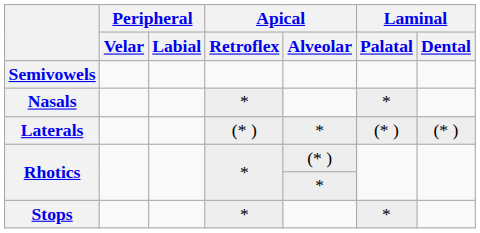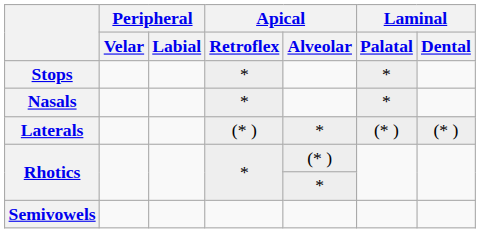rows swapped: Stops <-> Semivowels
